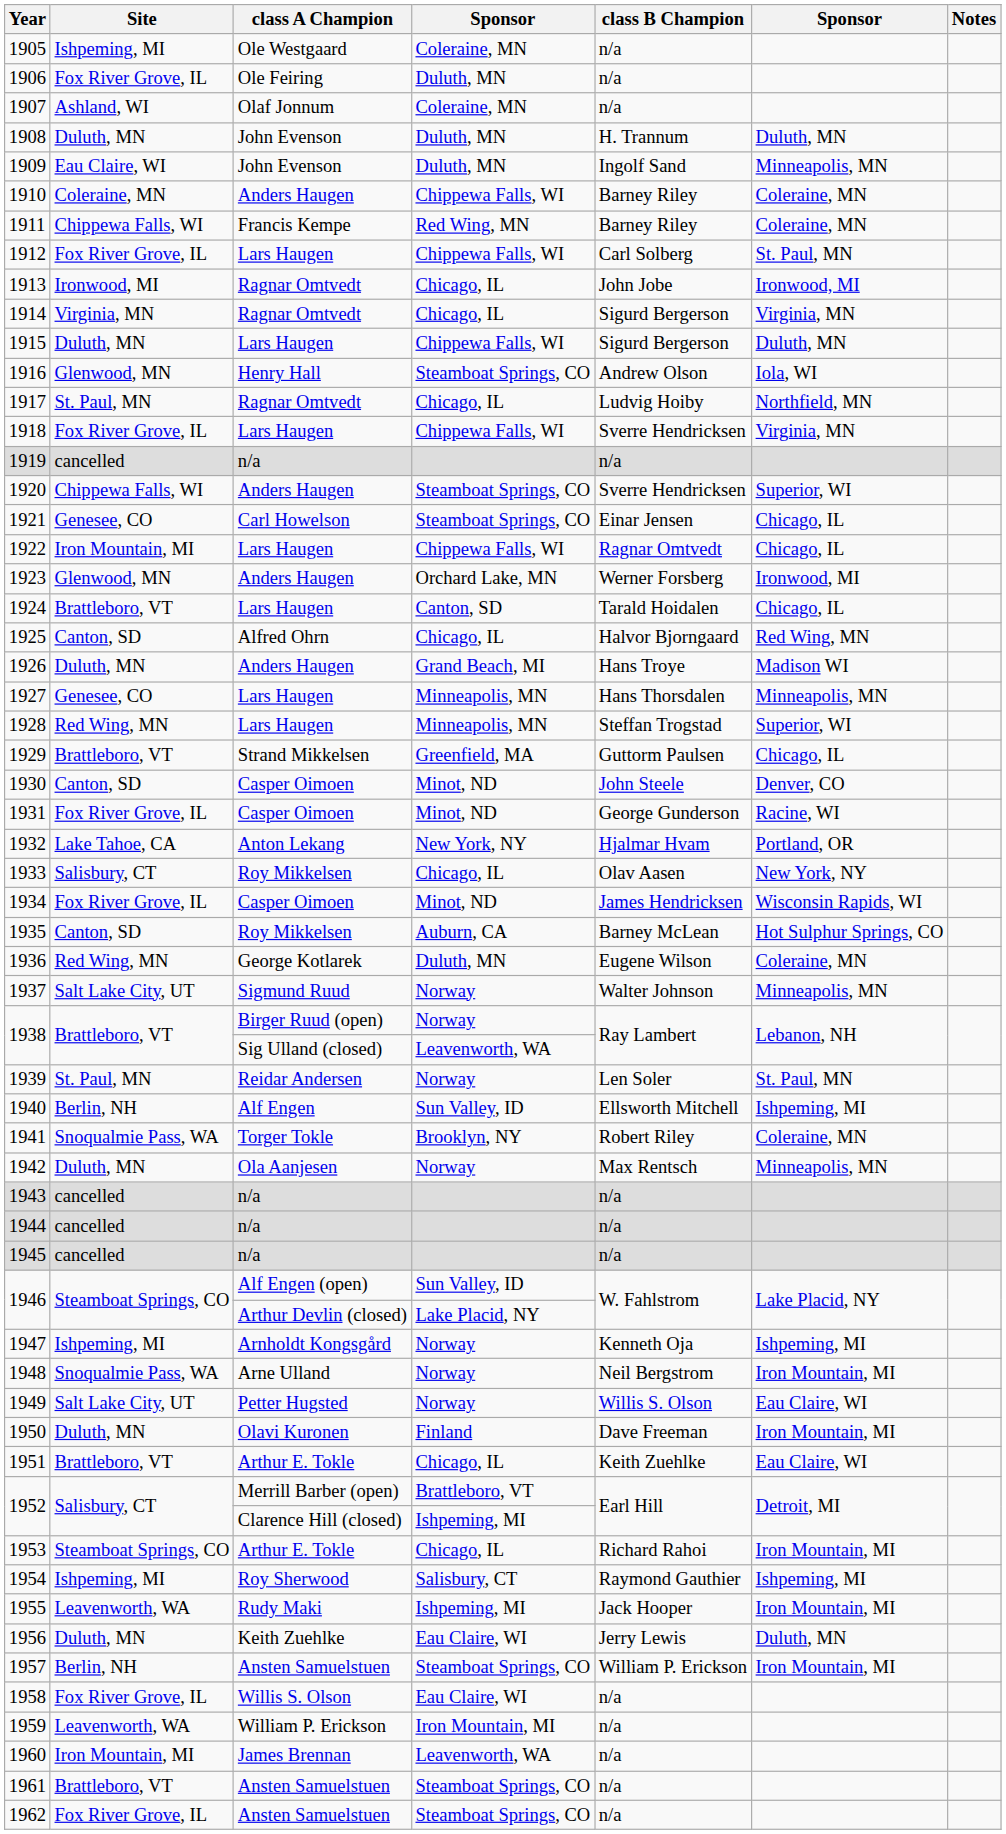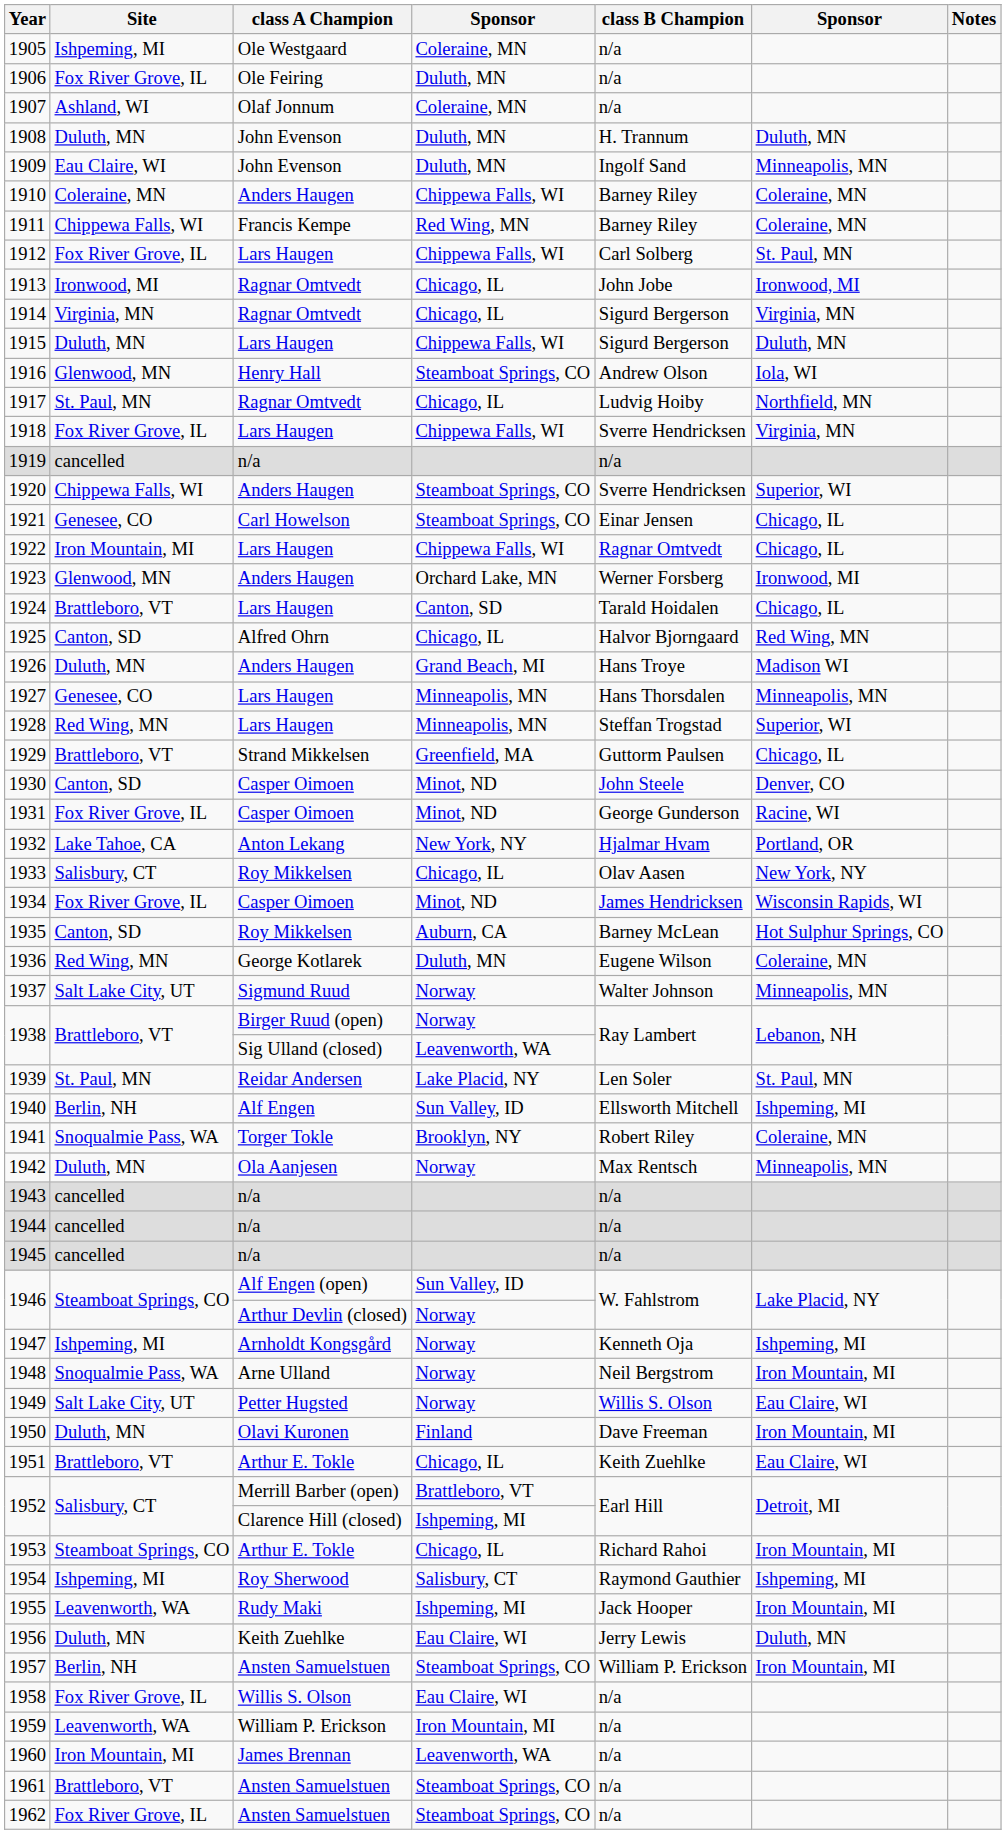1939 | column 4: Norway -> Lake Placid, NY
1946 / Arthur Devlin (closed) | column 4: Lake Placid, NY -> Norway
